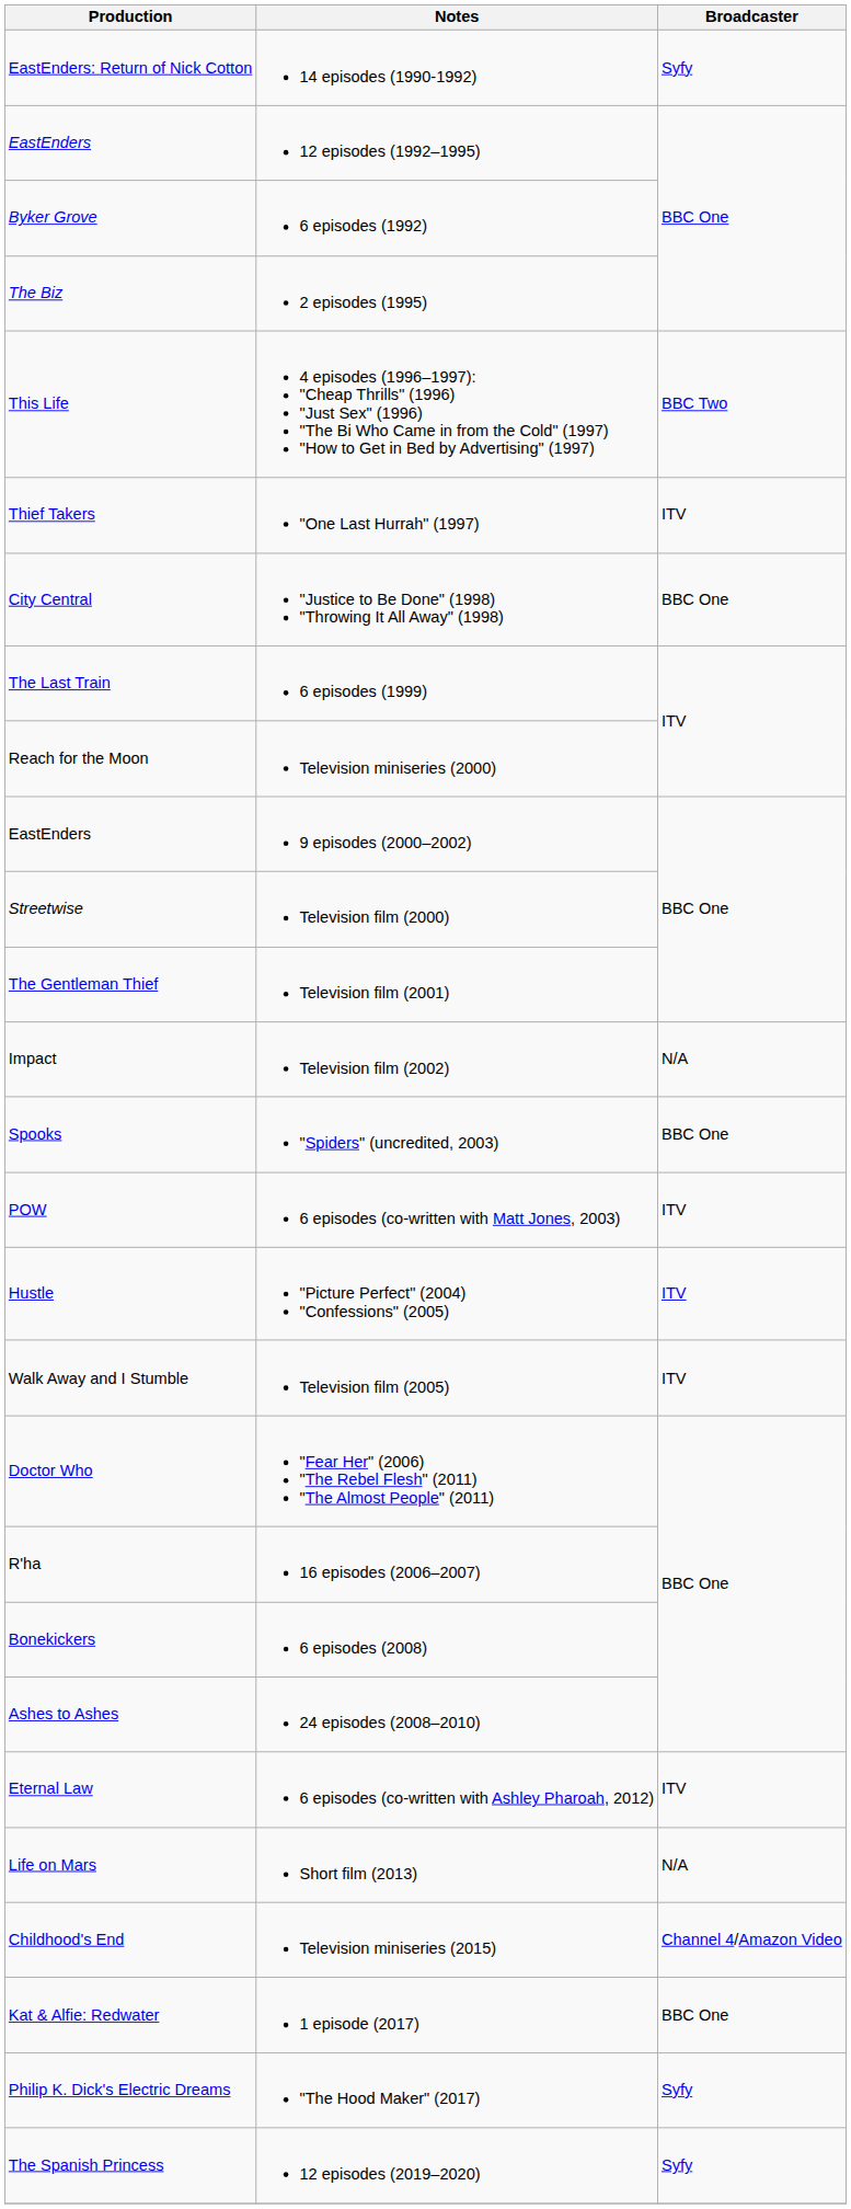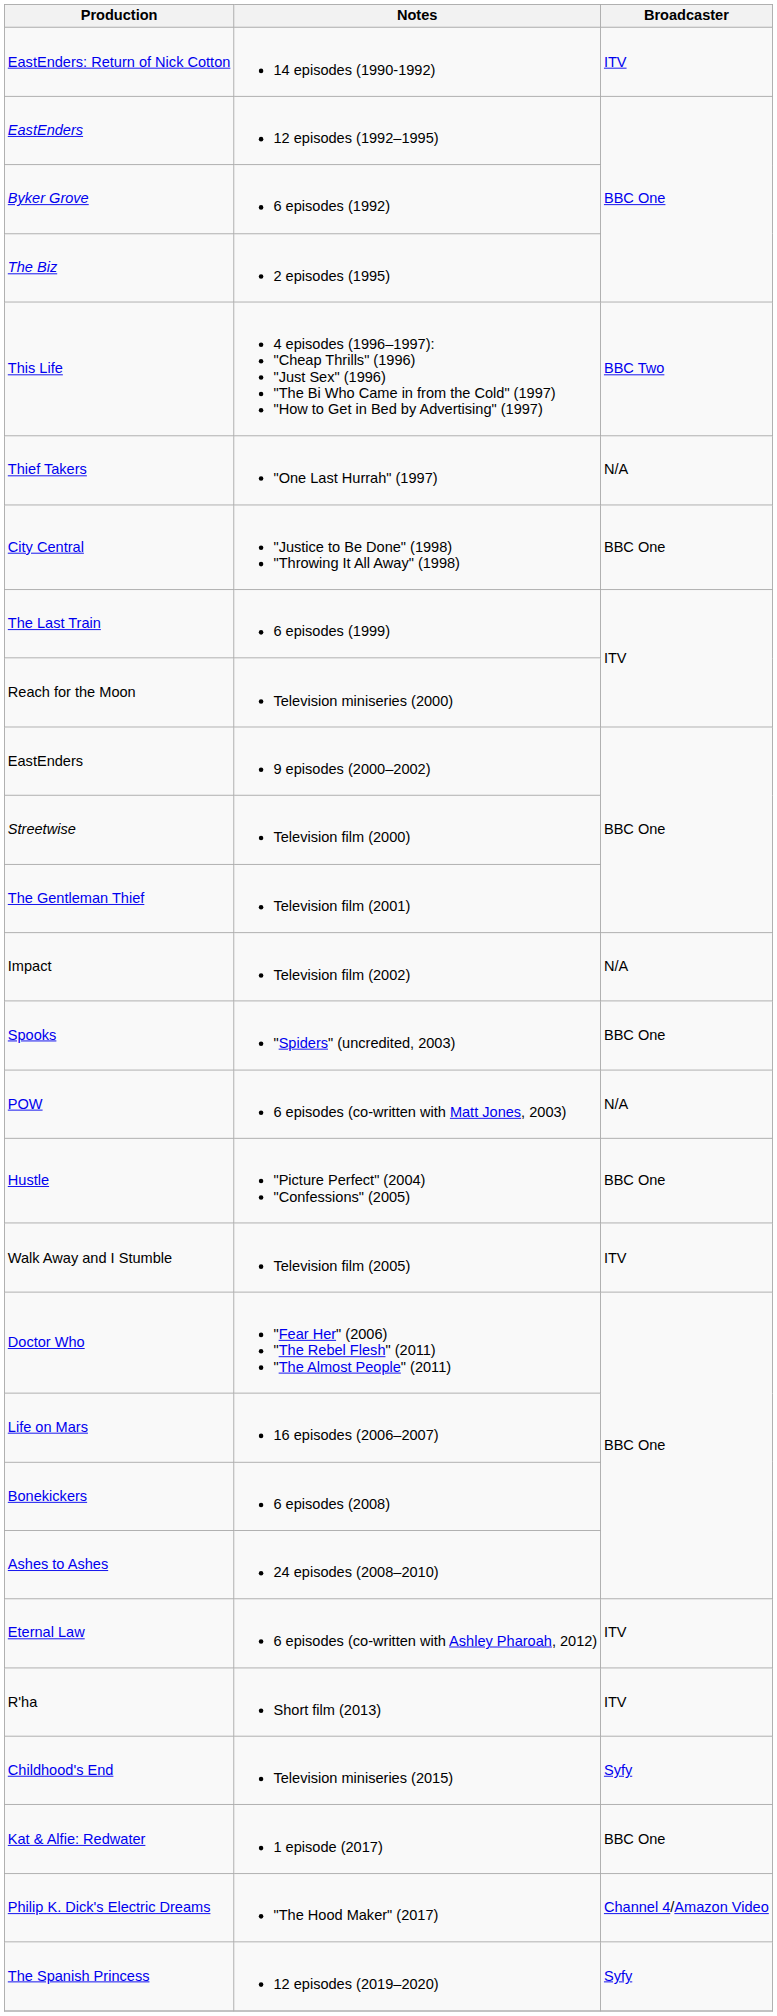14 episodes (1990-1992) | Broadcaster: Syfy -> ITV
"One Last Hurrah" (1997) | Broadcaster: ITV -> N/A
6 episodes (co-written with Matt Jones, 2003) | Broadcaster: ITV -> N/A
"Picture Perfect" (2004) "Confessions" (2005) | Broadcaster: ITV -> BBC One
16 episodes (2006–2007) | Production: R'ha -> Life on Mars
Short film (2013) | Production: Life on Mars -> R'ha
Short film (2013) | Broadcaster: N/A -> ITV
Television miniseries (2015) | Broadcaster: Channel 4/Amazon Video -> Syfy
"The Hood Maker" (2017) | Broadcaster: Syfy -> Channel 4/Amazon Video
